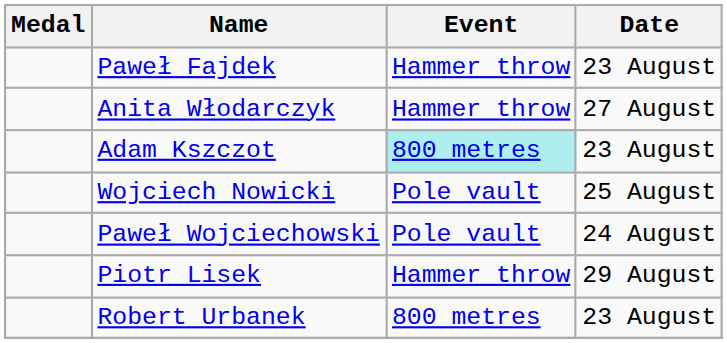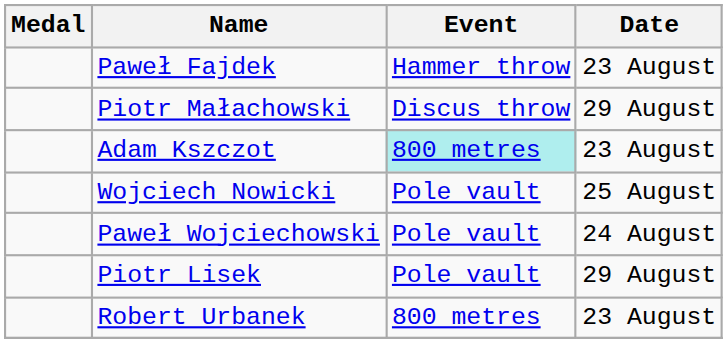- row: Anita Włodarczyk | Hammer throw | 27 August
+ row: Piotr Małachowski | Discus throw | 29 August
Piotr Lisek | Event: Hammer throw -> Pole vault
